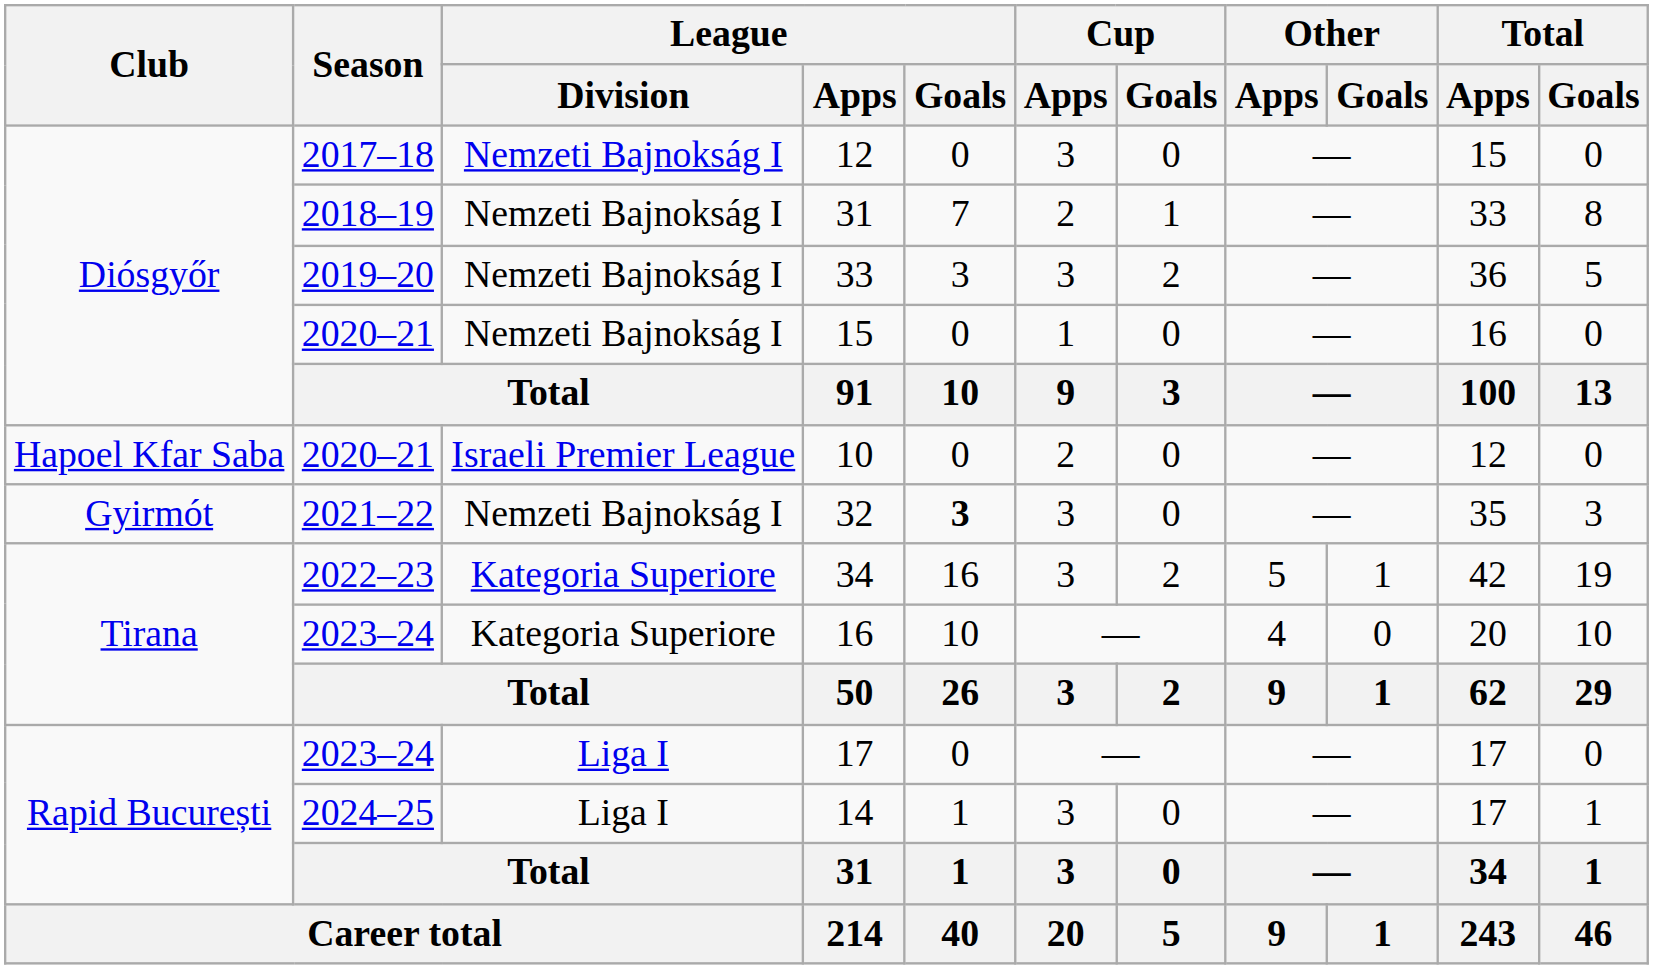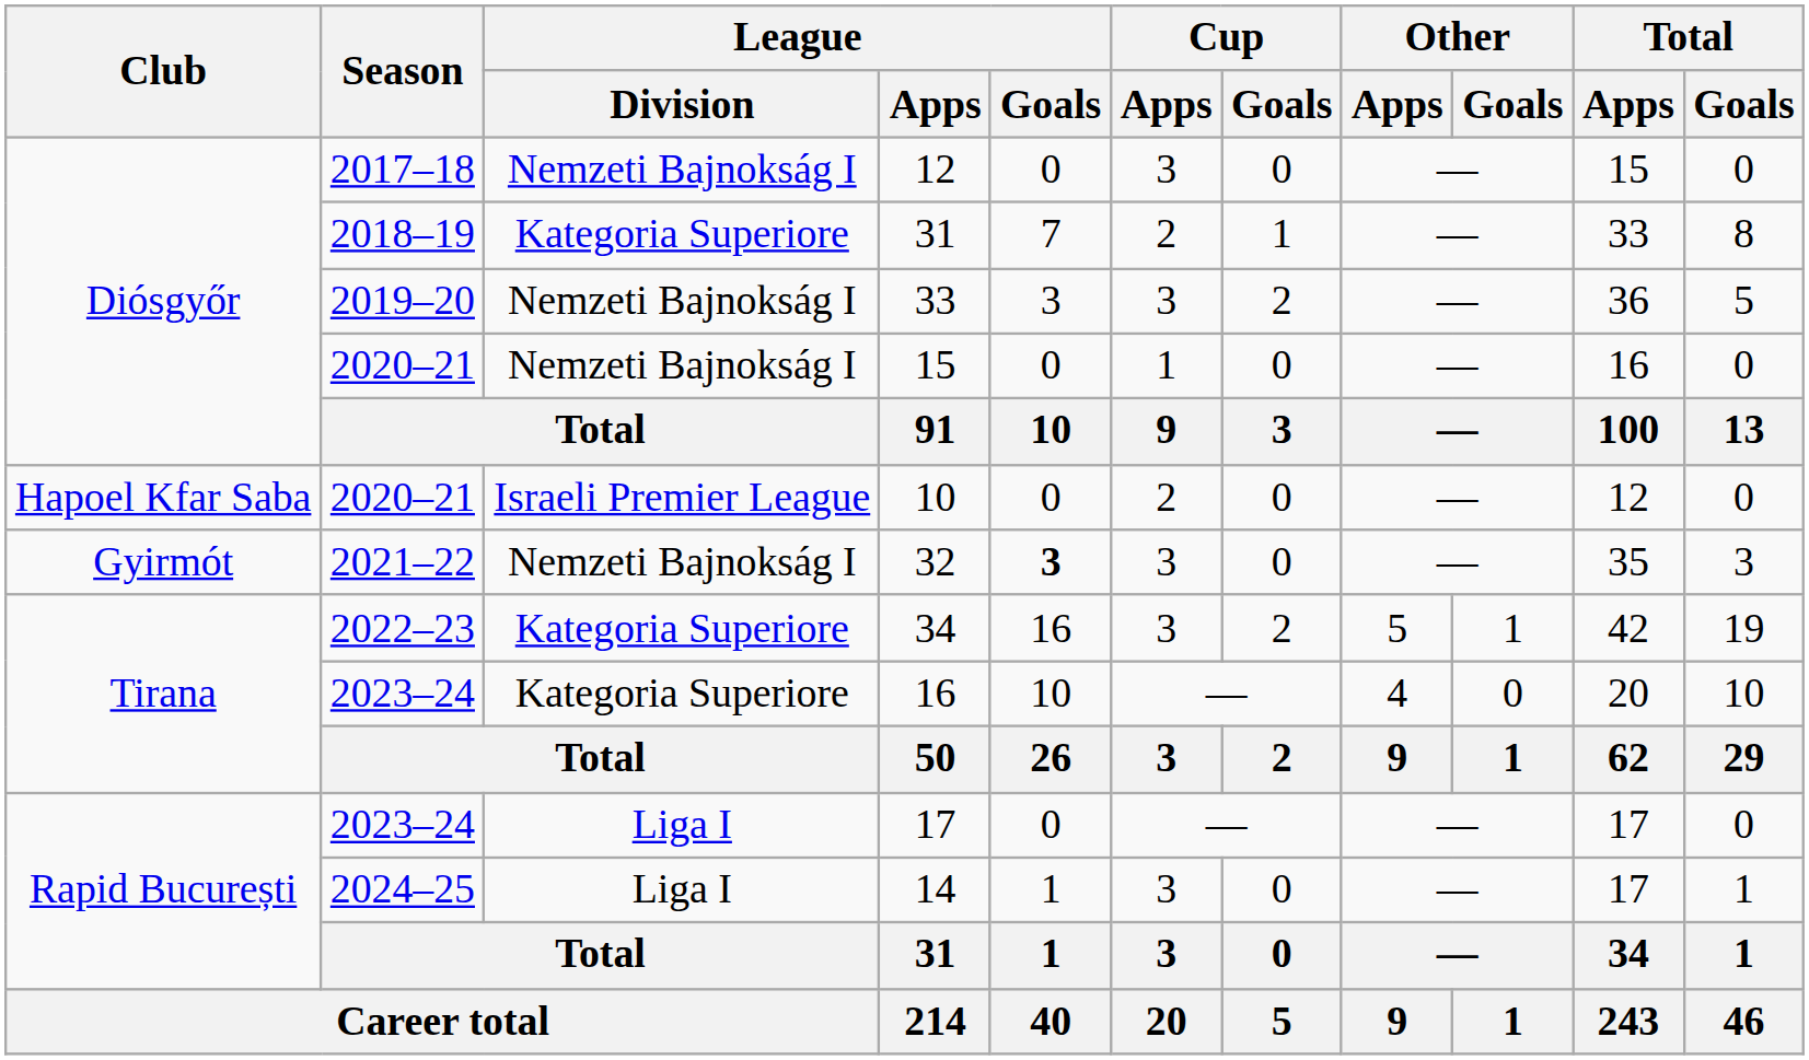2018–19 / 31 | League / Division: Nemzeti Bajnokság I -> Kategoria Superiore
